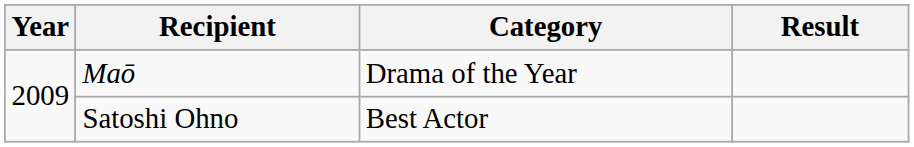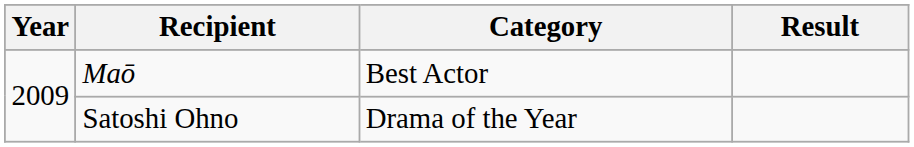Maō | Category: Drama of the Year -> Best Actor
Satoshi Ohno | Category: Best Actor -> Drama of the Year
